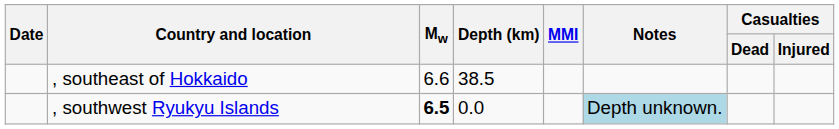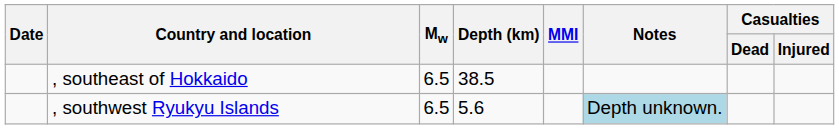, southeast of Hokkaido | Mw: 6.6 -> 6.5
, southwest Ryukyu Islands | Mw: bold -> normal
, southwest Ryukyu Islands | Depth (km): 0.0 -> 5.6
